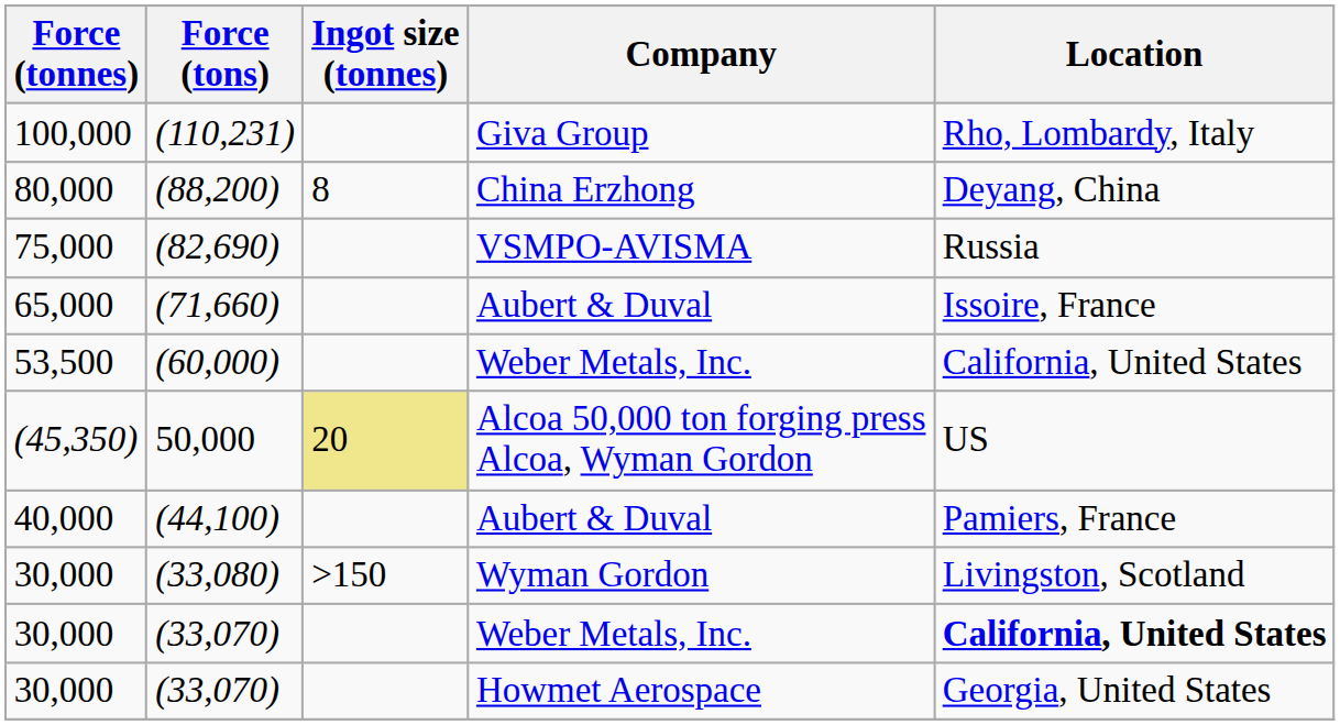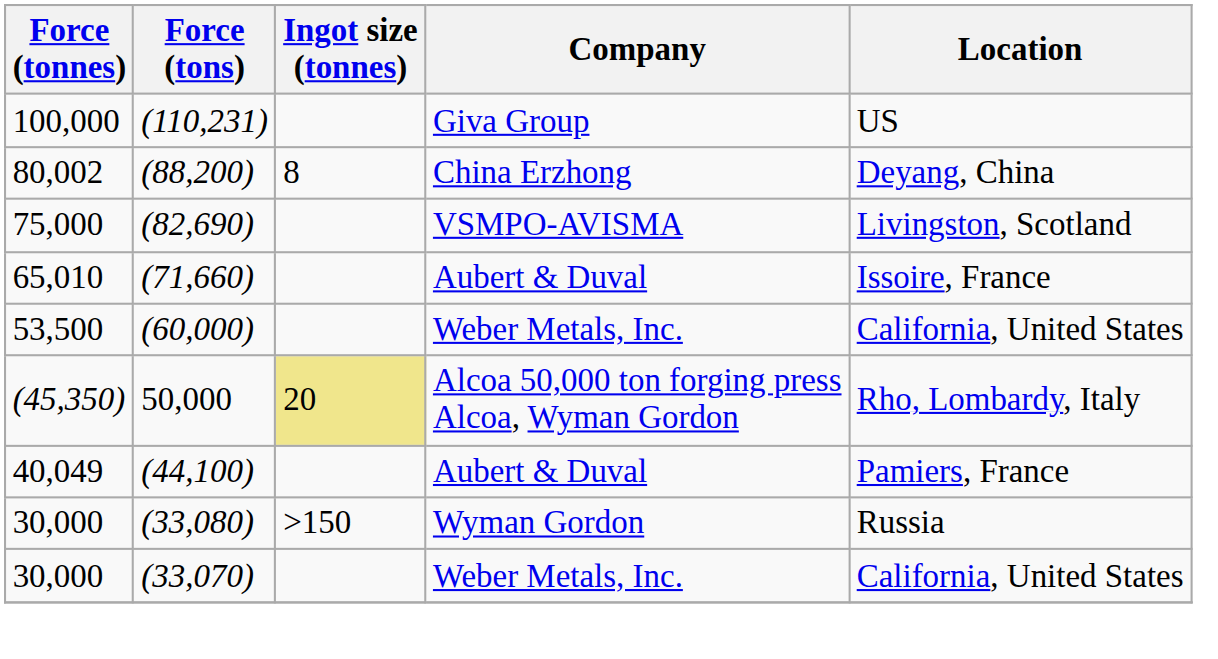(110,231) | Location: Rho, Lombardy, Italy -> US
(88,200) | Force (tonnes): 80,000 -> 80,002
(82,690) | Location: Russia -> Livingston, Scotland
(71,660) | Force (tonnes): 65,000 -> 65,010
50,000 | Location: US -> Rho, Lombardy, Italy
(44,100) | Force (tonnes): 40,000 -> 40,049
(33,080) | Location: Livingston, Scotland -> Russia
(33,070) / Weber Metals, Inc. | Location: bold -> normal
- row: 30,000 | (33,070) | Howmet Aerospace | Georgia, United States
